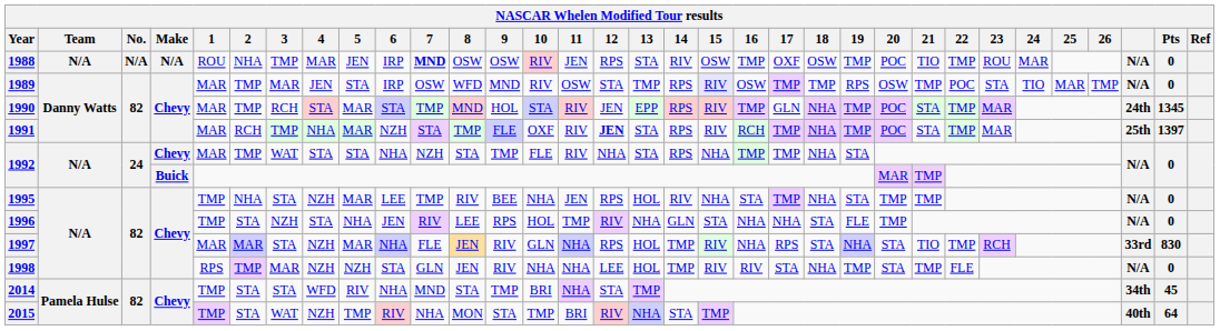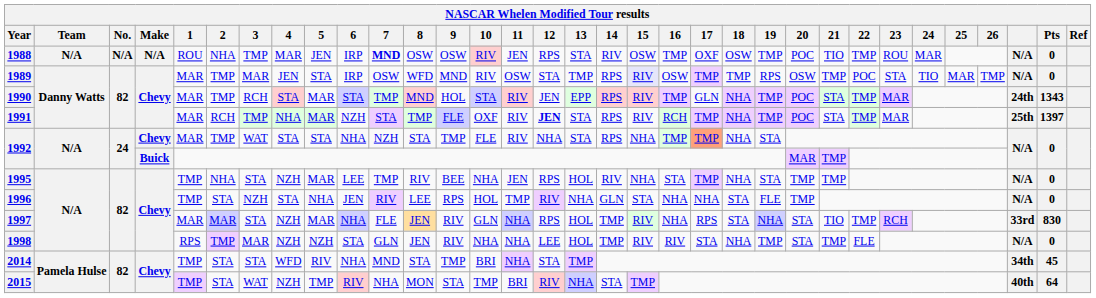1990 | Pts: 1345 -> 1343
1992 / Chevy | 17: no background -> lightsalmon background
